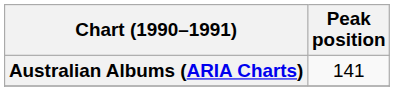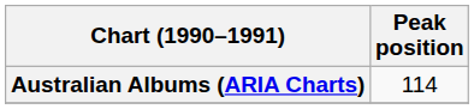Australian Albums (ARIA Charts) | Peak position: 141 -> 114
